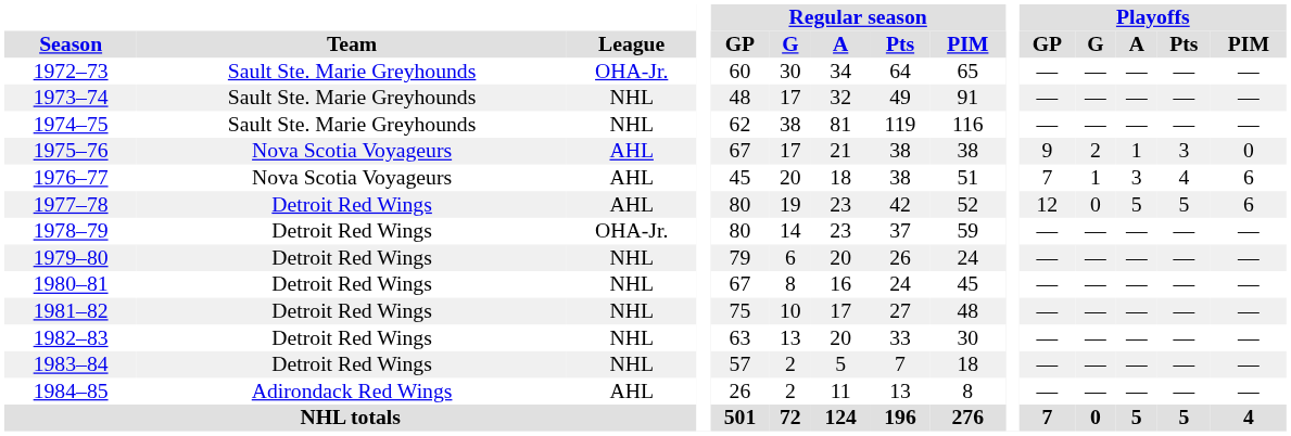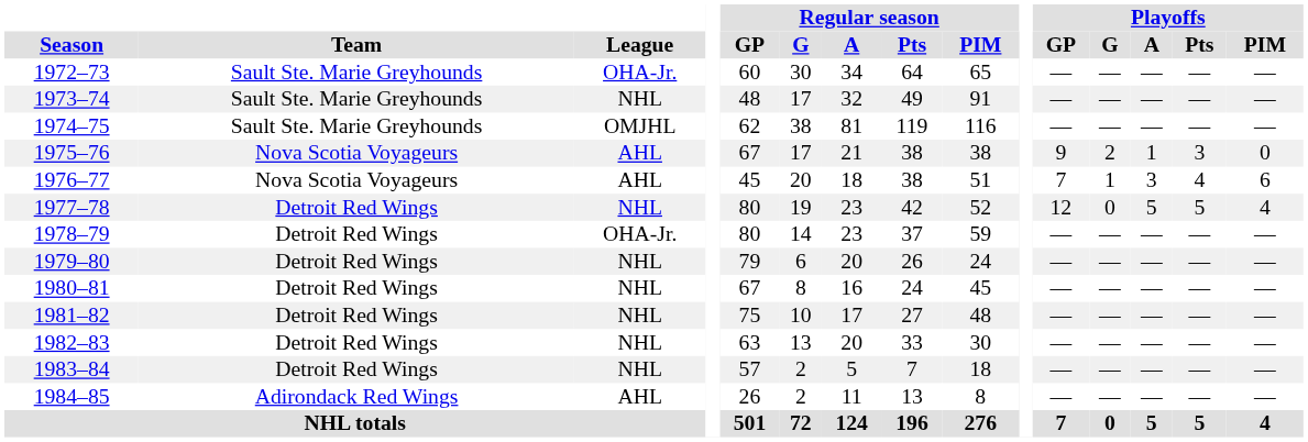1974–75 | League: NHL -> OMJHL
1977–78 | League: AHL -> NHL
1977–78 | Playoffs / PIM: 6 -> 4
